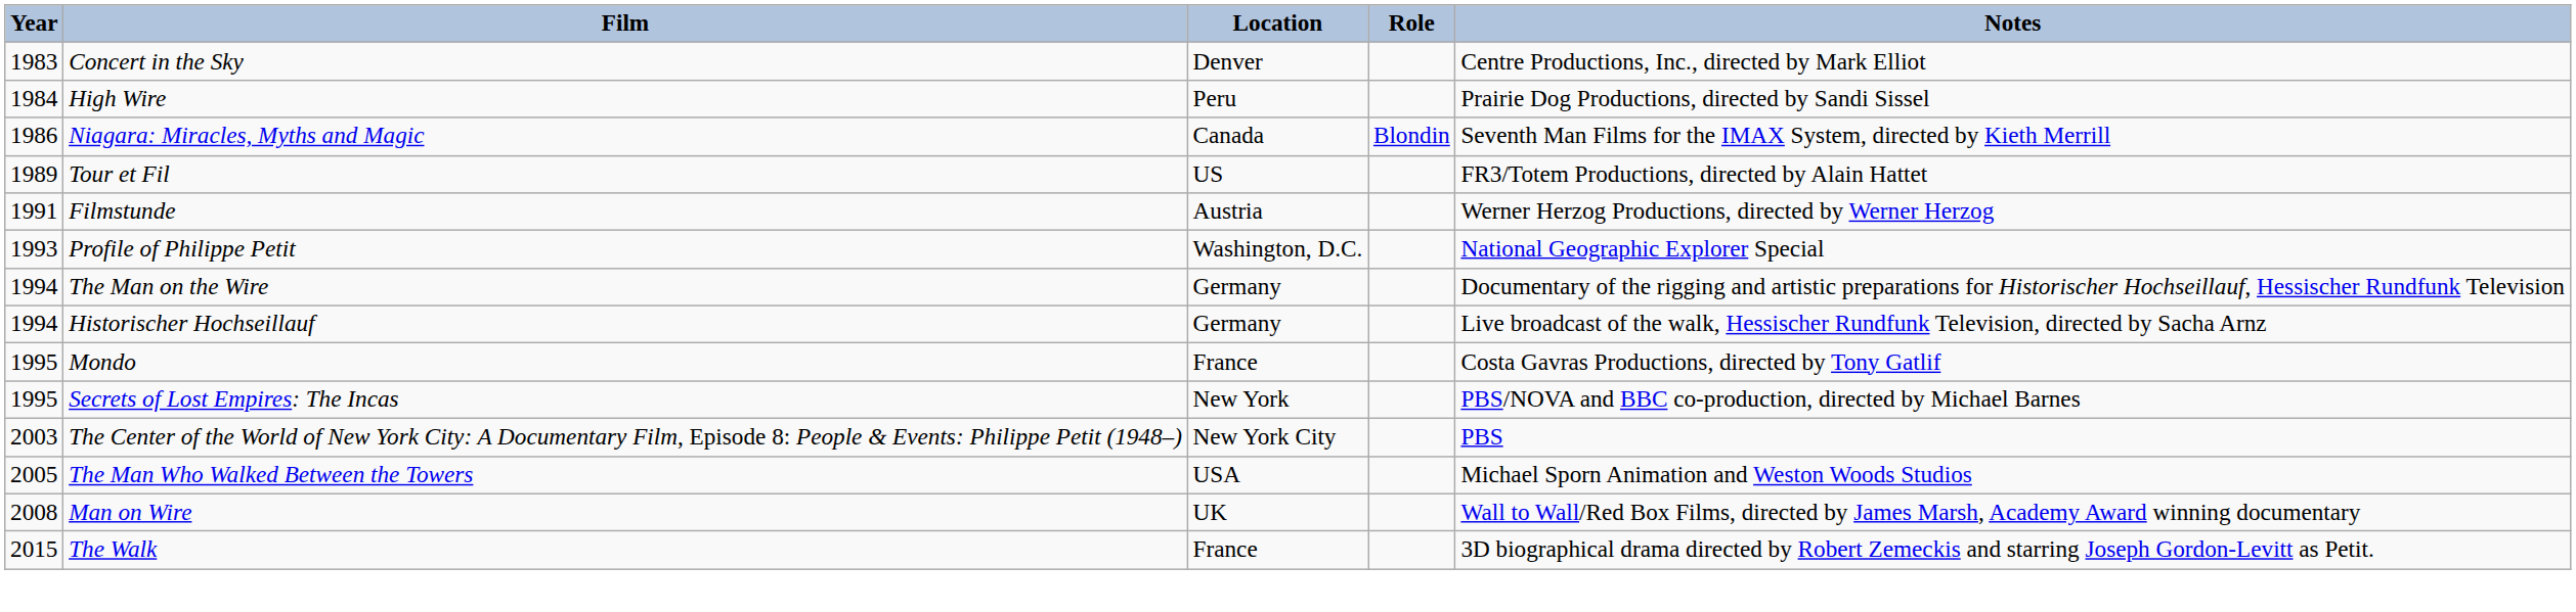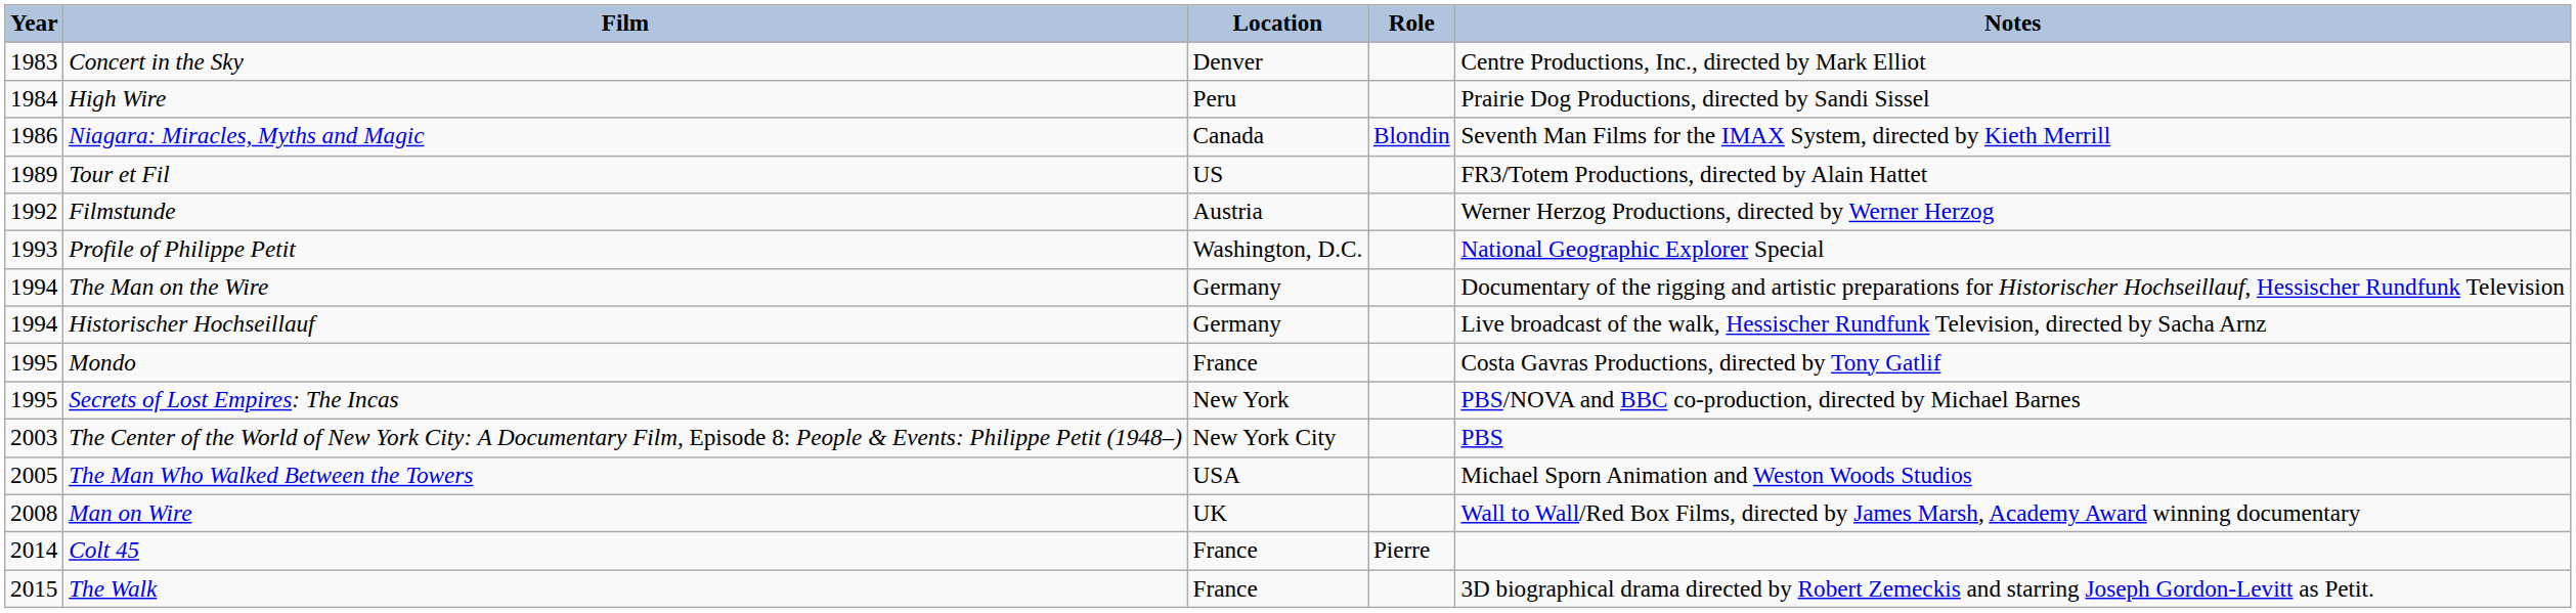Filmstunde | Year: 1991 -> 1992
+ row: 2014 | Colt 45 | France | Pierre
